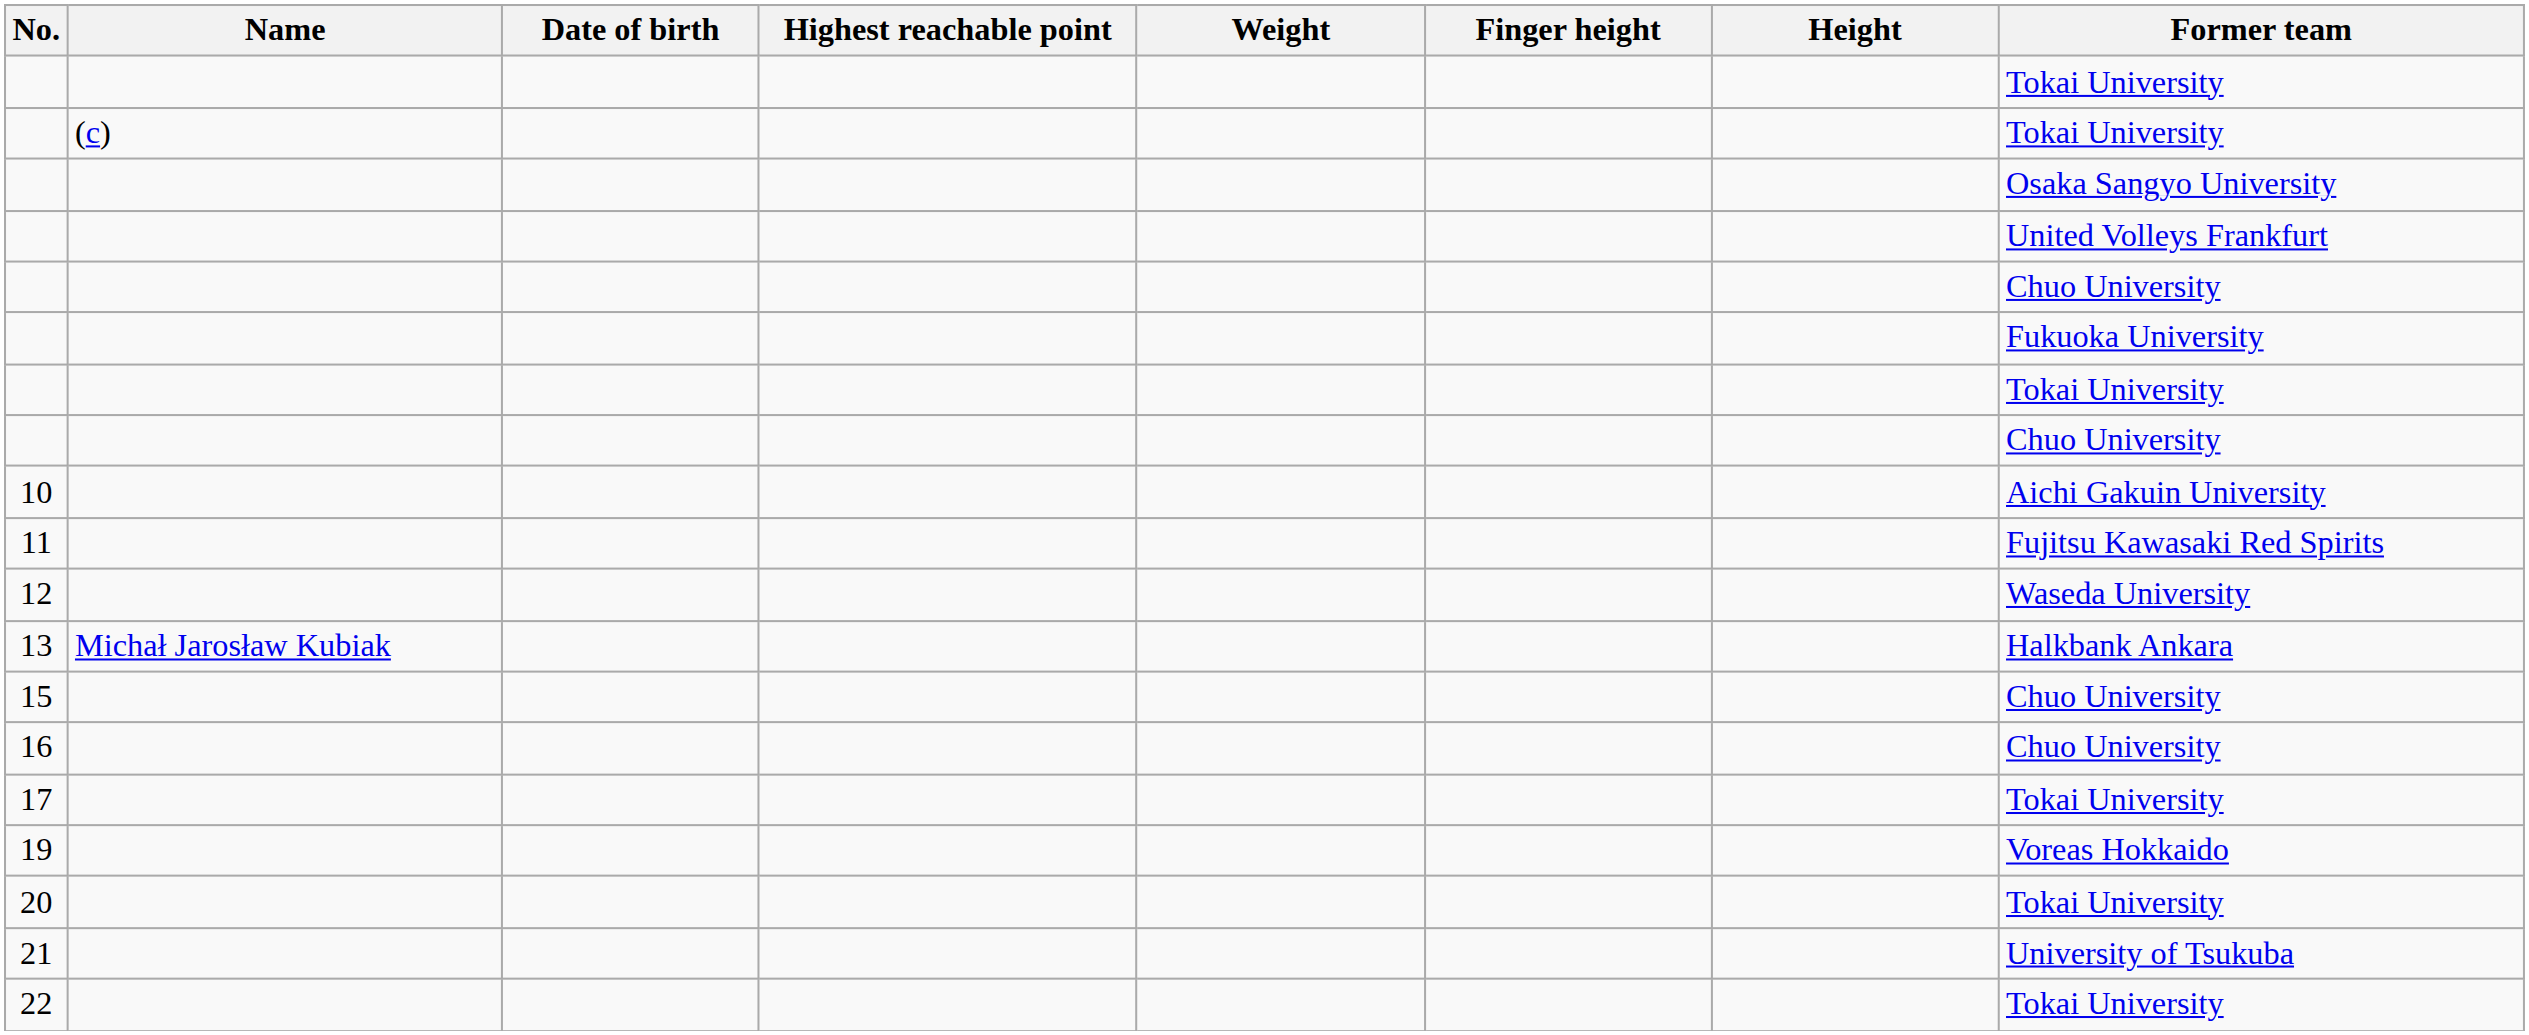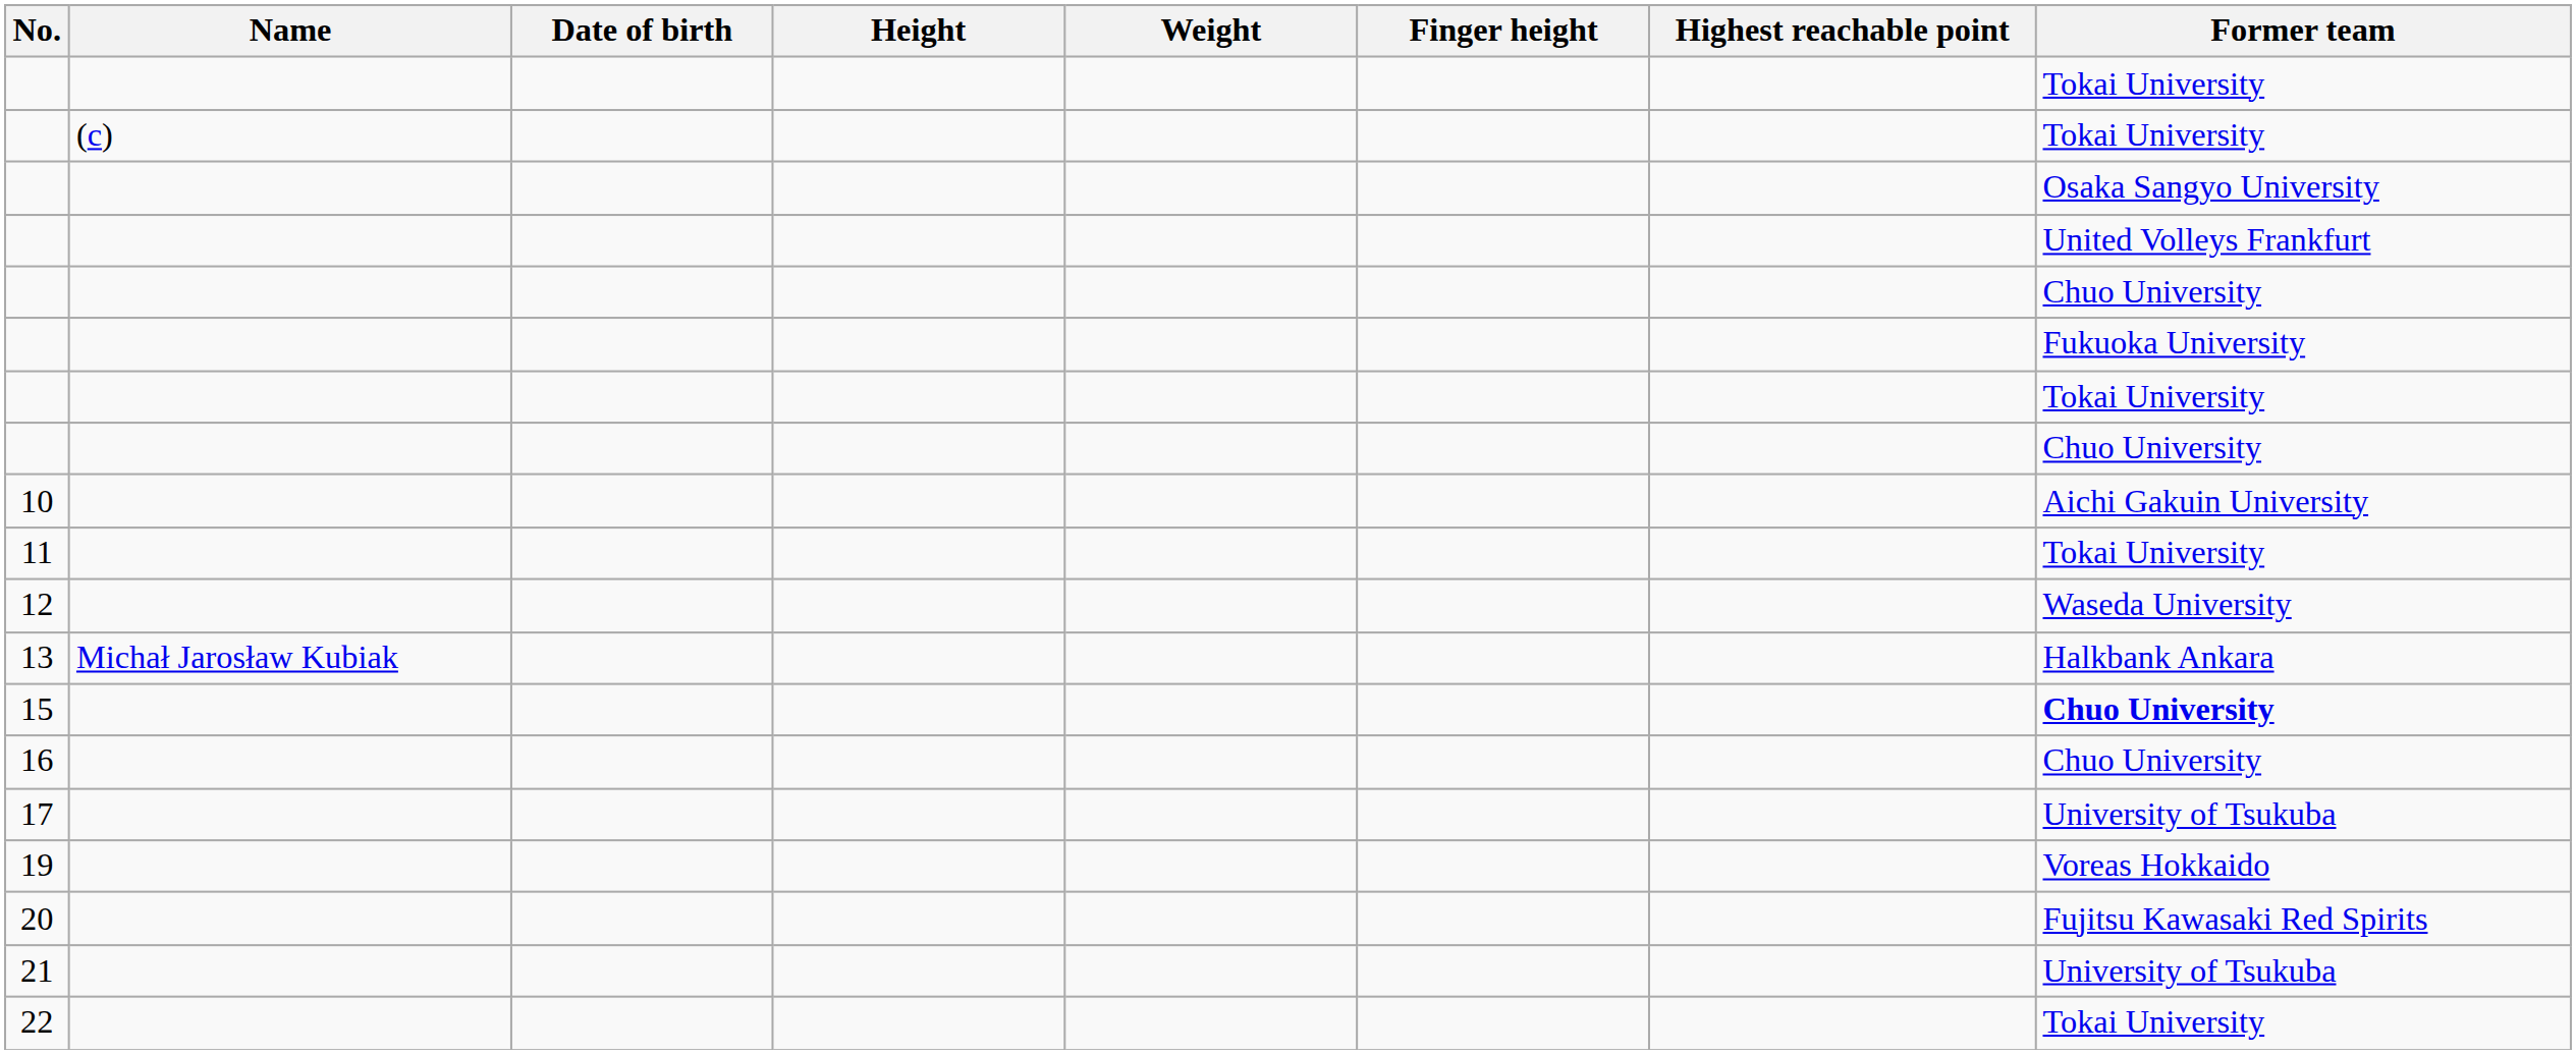columns swapped: Height <-> Highest reachable point
11 | Former team: Fujitsu Kawasaki Red Spirits -> Tokai University
15 | Former team: normal -> bold
17 | Former team: Tokai University -> University of Tsukuba
20 | Former team: Tokai University -> Fujitsu Kawasaki Red Spirits
